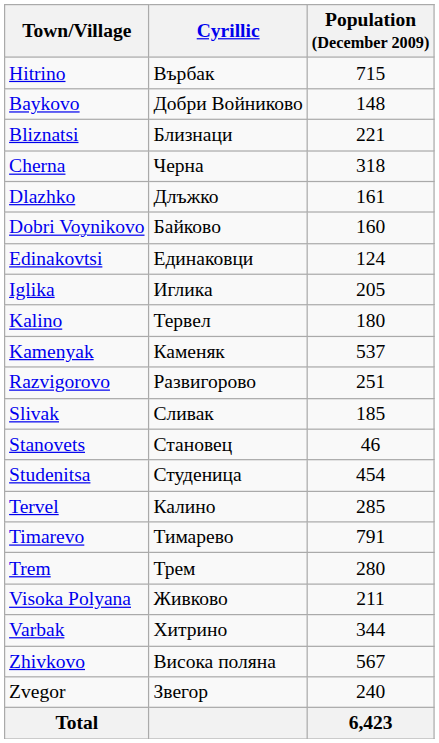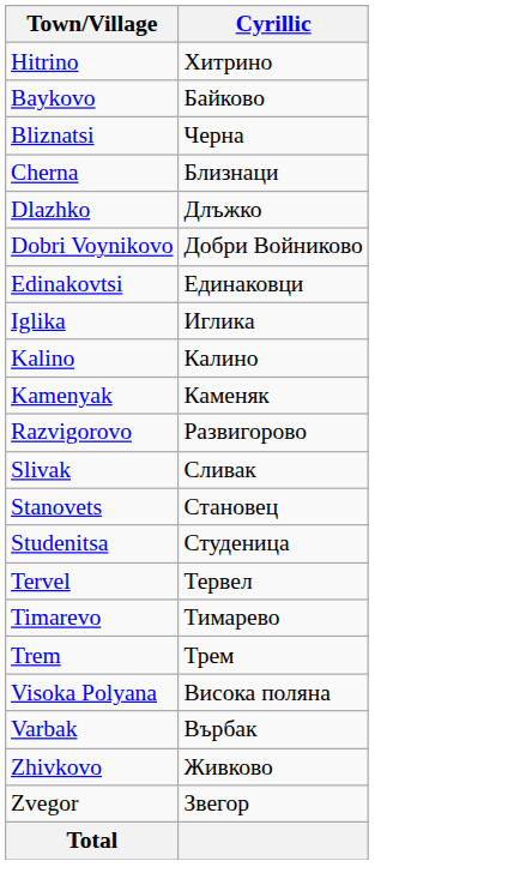- column: Population (December 2009) | 715 | 148 | 221 | 318 | 161 | 160 | 124 | 205 | 180 | 537 | 251 | 185 | 46 | 454 | 285 | 791 | 280 | 211 | 344 | 567 | 240 | 6,423
Hitrino | Cyrillic: Върбак -> Хитрино
Baykovo | Cyrillic: Добри Войниково -> Байково
Bliznatsi | Cyrillic: Близнаци -> Черна
Cherna | Cyrillic: Черна -> Близнаци
Dobri Voynikovo | Cyrillic: Байково -> Добри Войниково
Kalino | Cyrillic: Тервел -> Калино
Tervel | Cyrillic: Калино -> Тервел
Visoka Polyana | Cyrillic: Живково -> Висока поляна
Varbak | Cyrillic: Хитрино -> Върбак
Zhivkovo | Cyrillic: Висока поляна -> Живково
